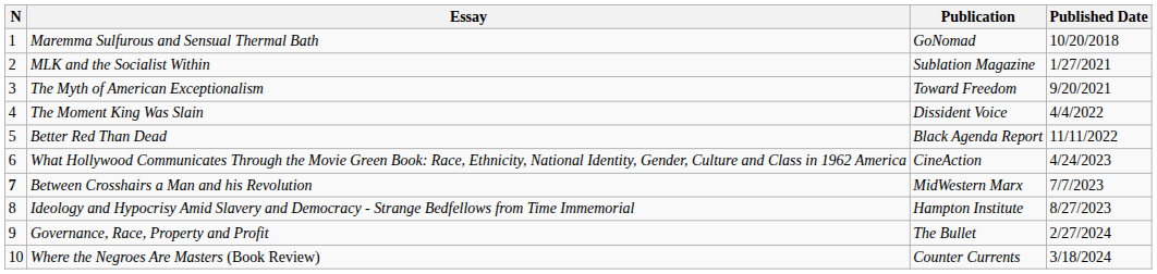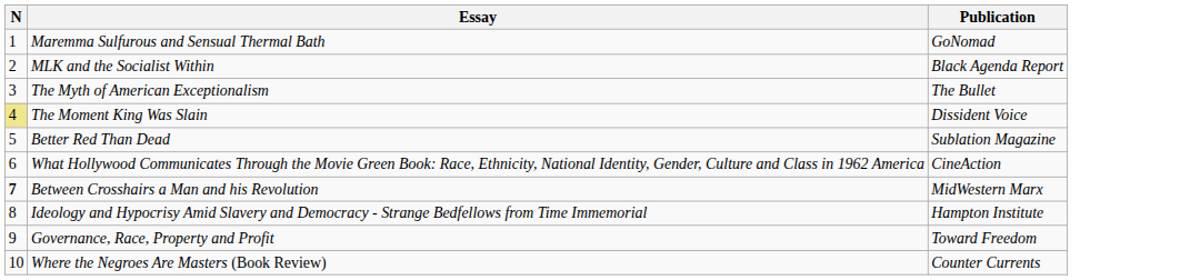- column: Published Date | 10/20/2018 | 1/27/2021 | 9/20/2021 | 4/4/2022 | 11/11/2022 | 4/24/2023 | 7/7/2023 | 8/27/2023 | 2/27/2024 | 3/18/2024
MLK and the Socialist Within | Publication: Sublation Magazine -> Black Agenda Report
The Myth of American Exceptionalism | Publication: Toward Freedom -> The Bullet
The Moment King Was Slain | N: no background -> khaki background
Better Red Than Dead | Publication: Black Agenda Report -> Sublation Magazine
Governance, Race, Property and Profit | Publication: The Bullet -> Toward Freedom
